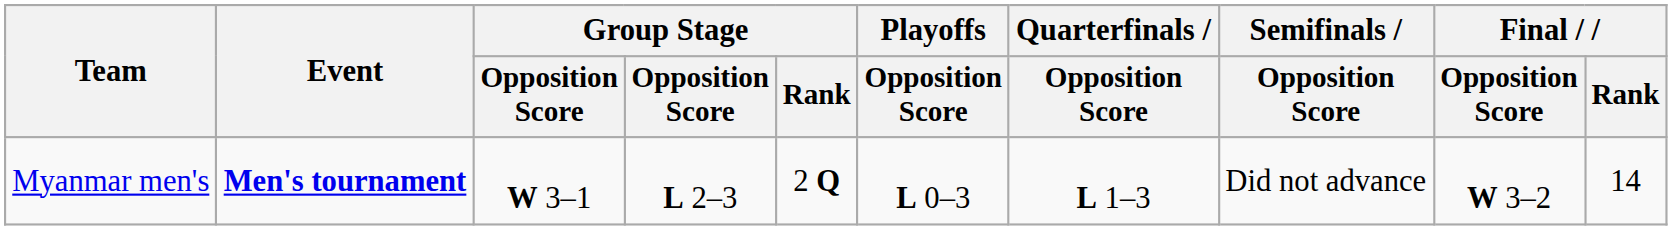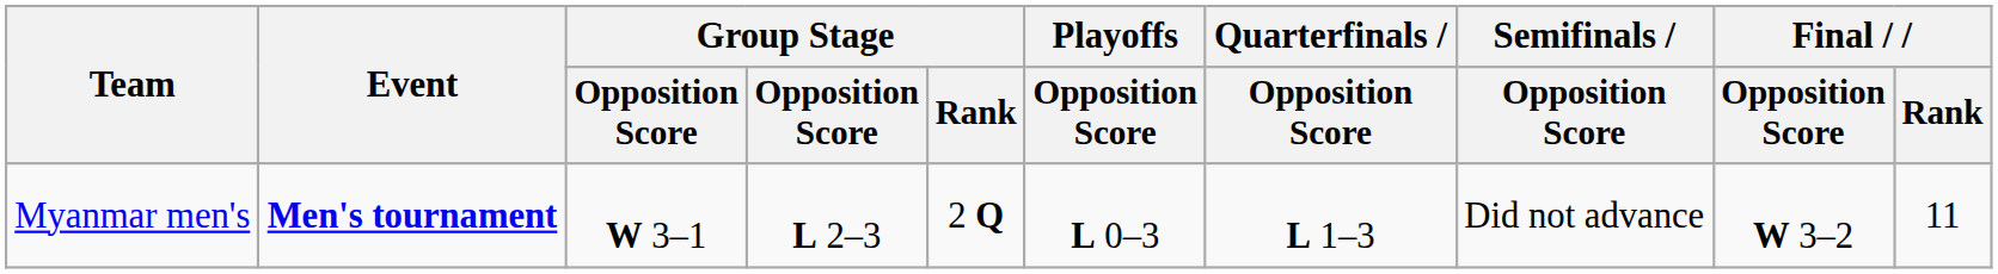Myanmar men's | Final / Rank: 14 -> 11
